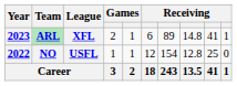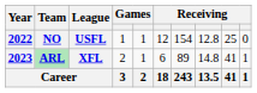rows swapped: NO <-> ARL
